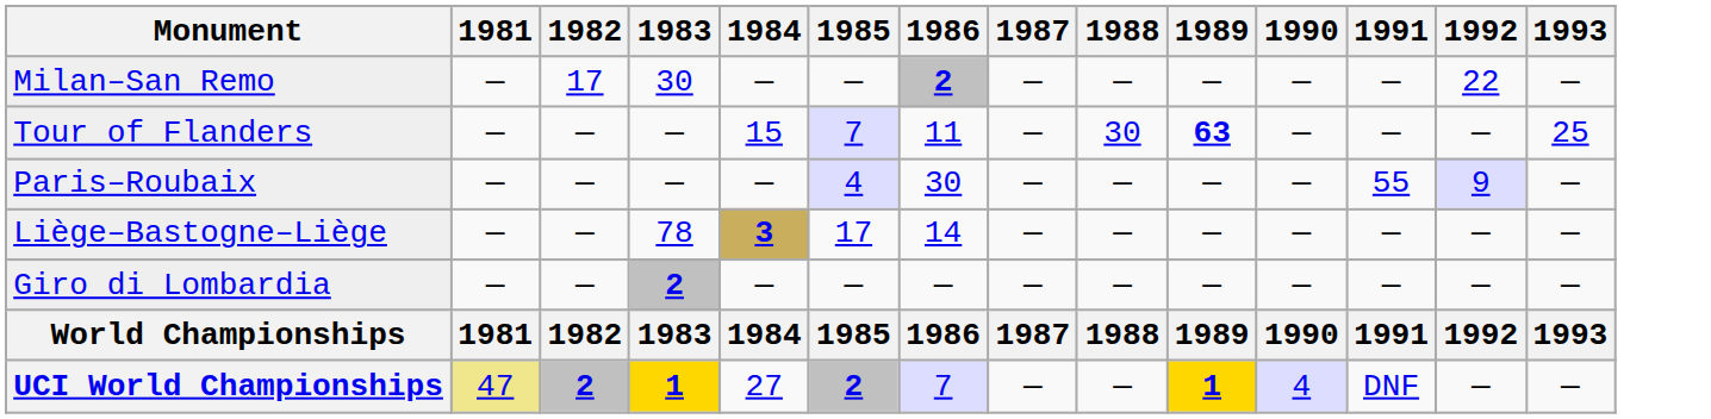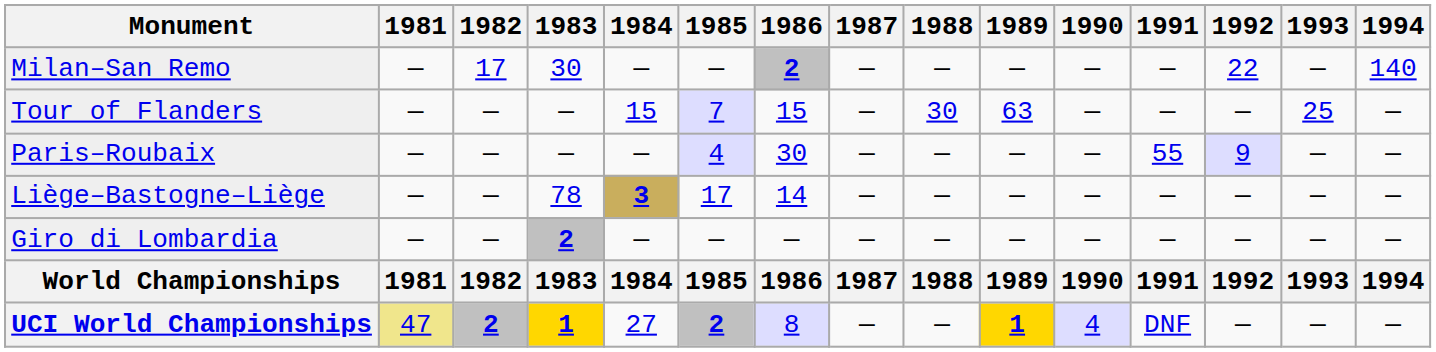+ column: 1994 | 140 | — | — | — | — | 1994 | —
Tour of Flanders | 1986: 11 -> 15
Tour of Flanders | 1989: bold -> normal
UCI World Championships | 1986: 7 -> 8
